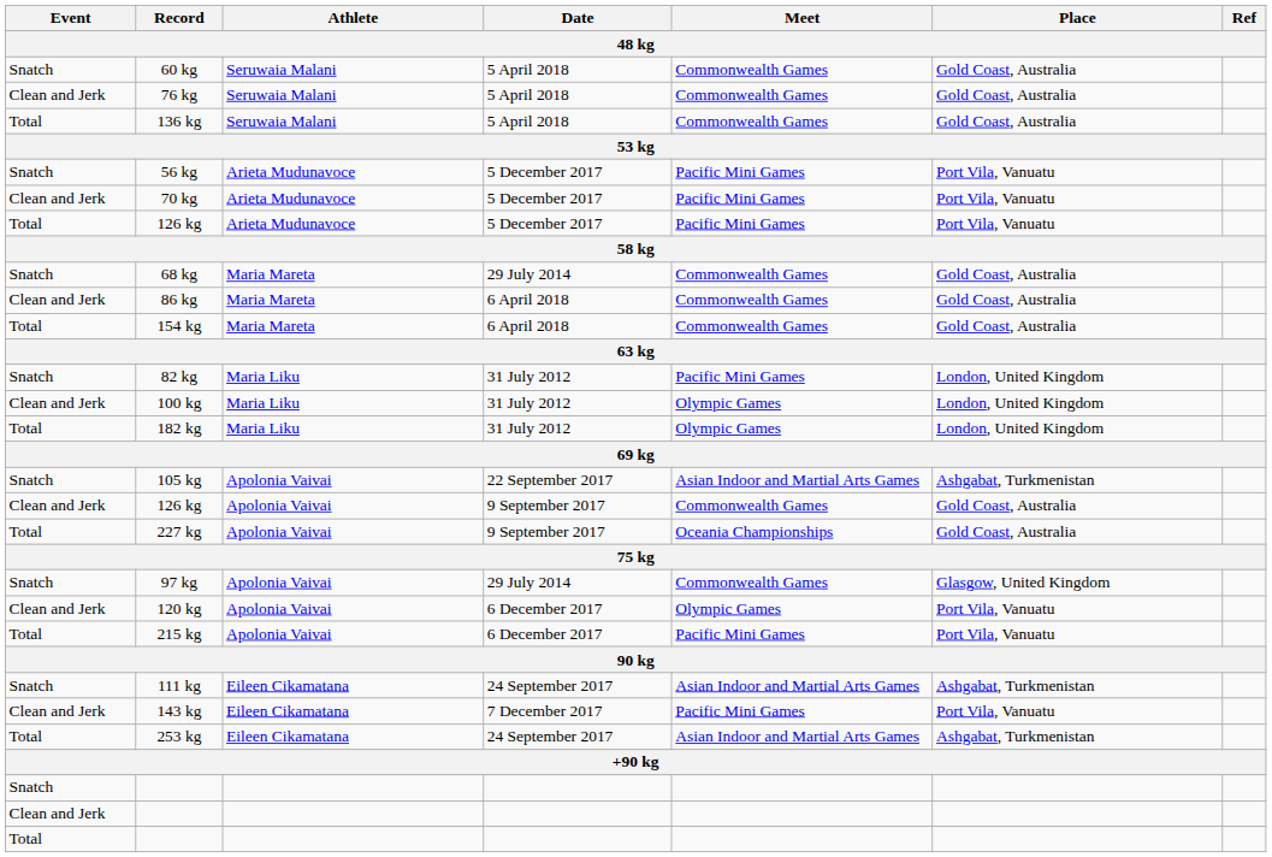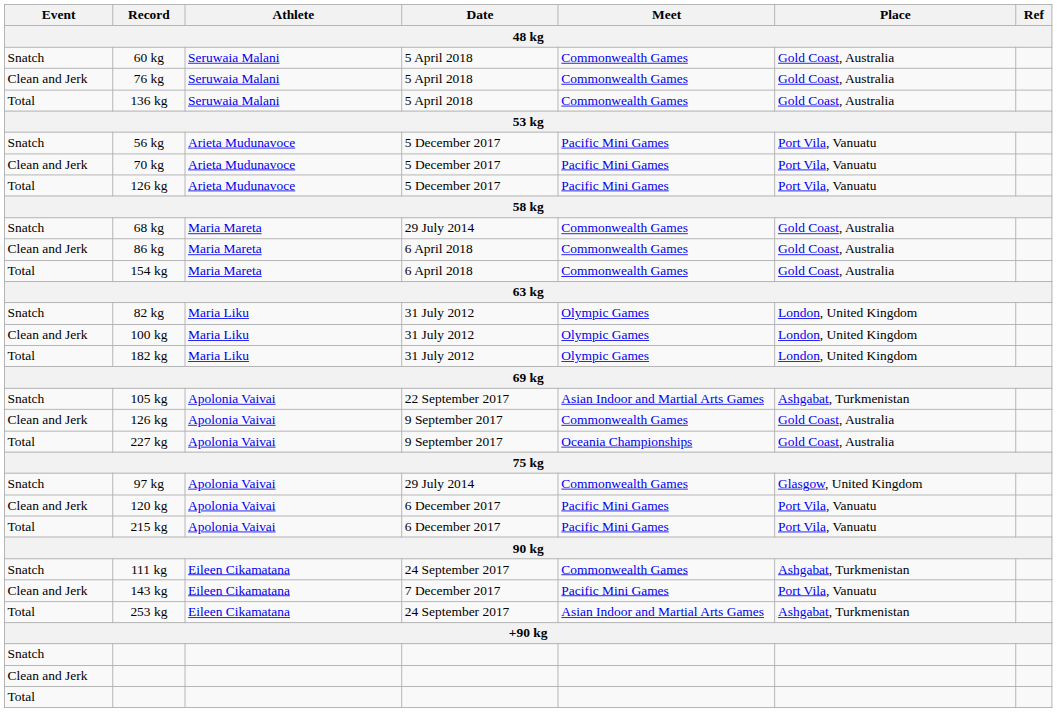82 kg | Meet: Pacific Mini Games -> Olympic Games
120 kg | Meet: Olympic Games -> Pacific Mini Games
111 kg | Meet: Asian Indoor and Martial Arts Games -> Commonwealth Games
